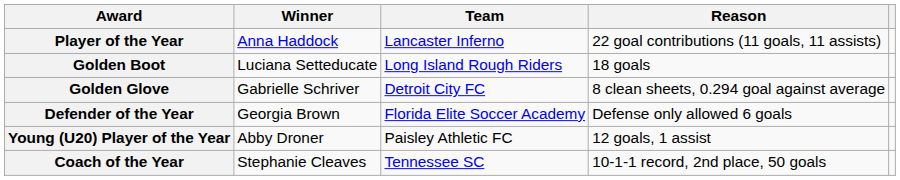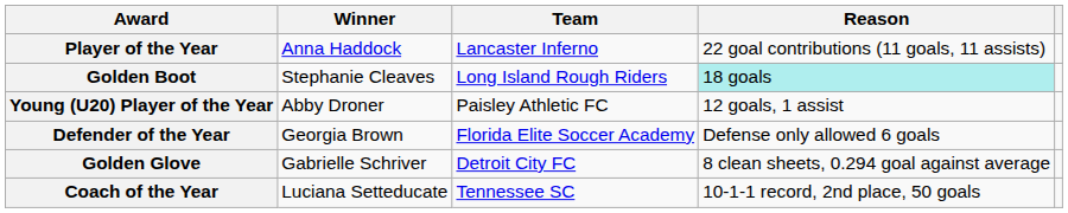Golden Boot | Winner: Luciana Setteducate -> Stephanie Cleaves
Golden Boot | Reason: no background -> paleturquoise background
rows swapped: Golden Glove <-> Young (U20) Player of the Year
Coach of the Year | Winner: Stephanie Cleaves -> Luciana Setteducate
